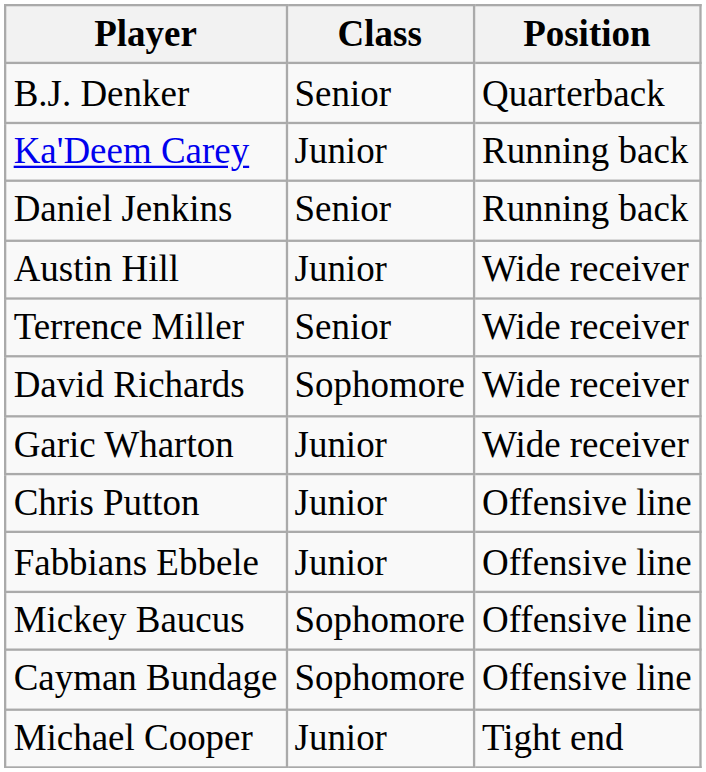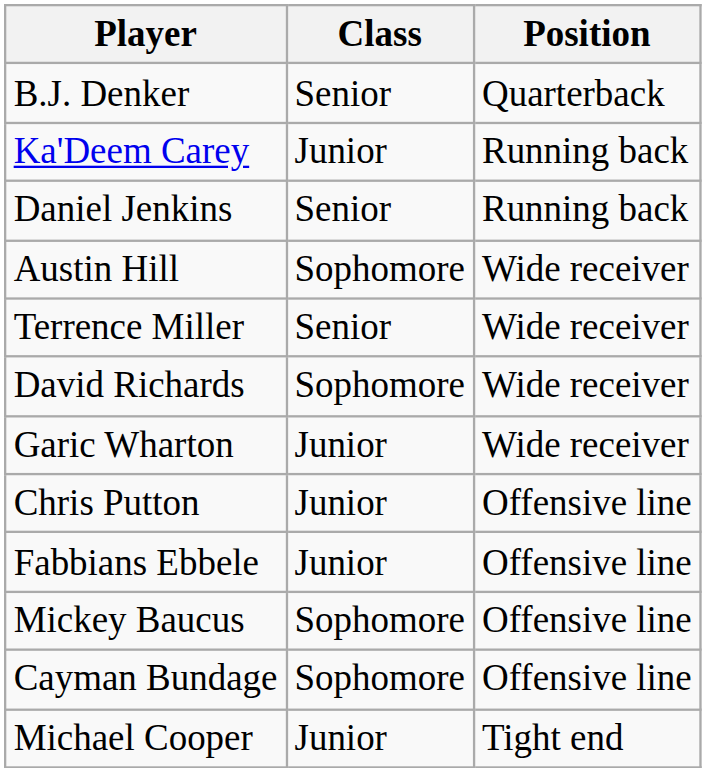Austin Hill | Class: Junior -> Sophomore
